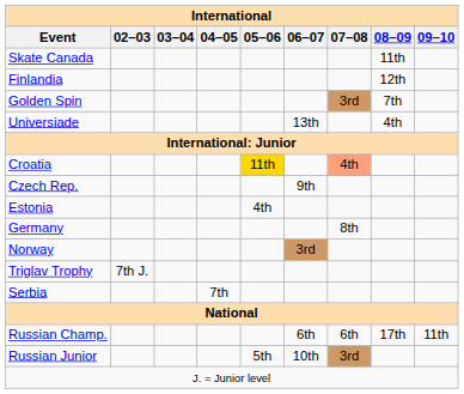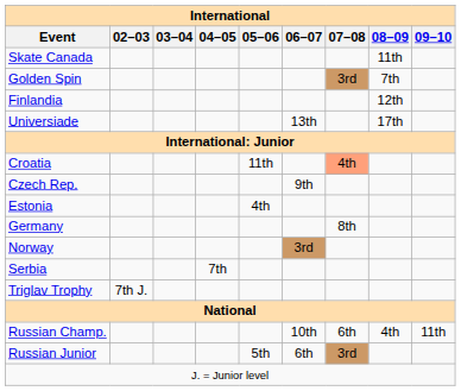rows swapped: Golden Spin <-> Finlandia
Universiade | 08–09: 4th -> 17th
Croatia | 05–06: gold background -> no background
rows swapped: Serbia <-> Triglav Trophy
Russian Champ. | 06–07: 6th -> 10th
Russian Champ. | 08–09: 17th -> 4th
Russian Junior | 06–07: 10th -> 6th
